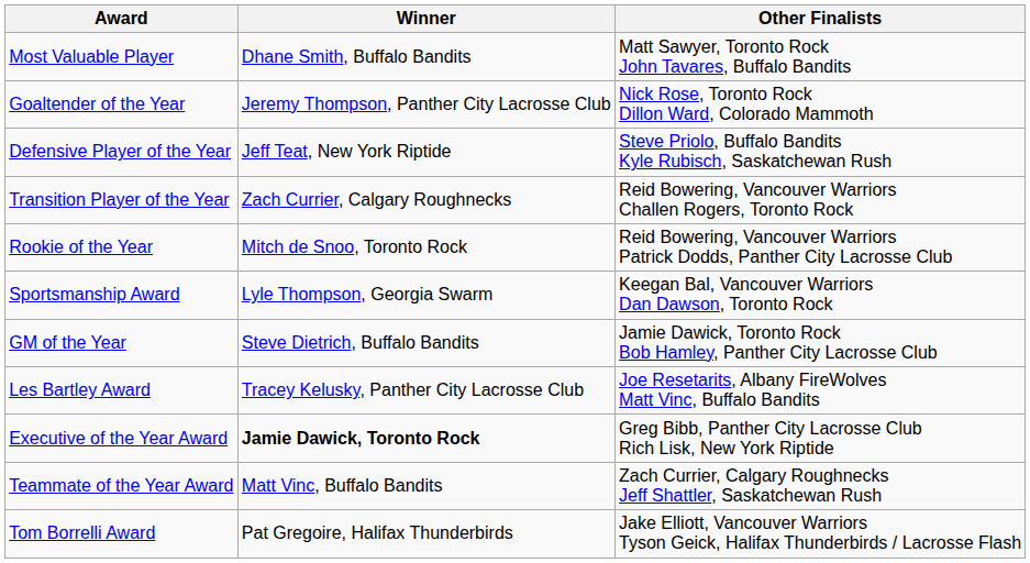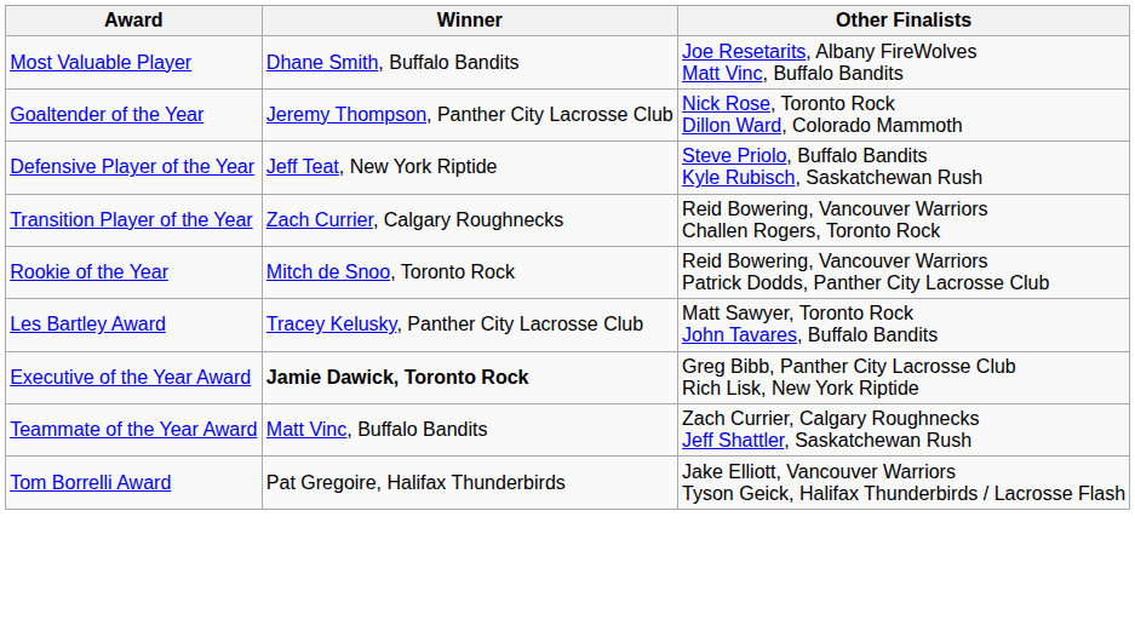Most Valuable Player | Other Finalists: Matt Sawyer, Toronto Rock John Tavares, Buffalo Bandits -> Joe Resetarits, Albany FireWolves Matt Vinc, Buffalo Bandits
- row: Sportsmanship Award | Lyle Thompson, Georgia Swarm | Keegan Bal, Vancouver Warriors Dan Dawson, Toronto Rock
- row: GM of the Year | Steve Dietrich, Buffalo Bandits | Jamie Dawick, Toronto Rock Bob Hamley, Panther City Lacrosse Club
Les Bartley Award | Other Finalists: Joe Resetarits, Albany FireWolves Matt Vinc, Buffalo Bandits -> Matt Sawyer, Toronto Rock John Tavares, Buffalo Bandits
